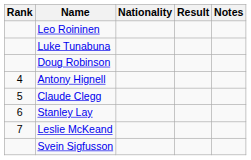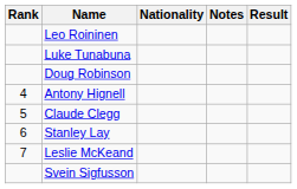columns swapped: Result <-> Notes
